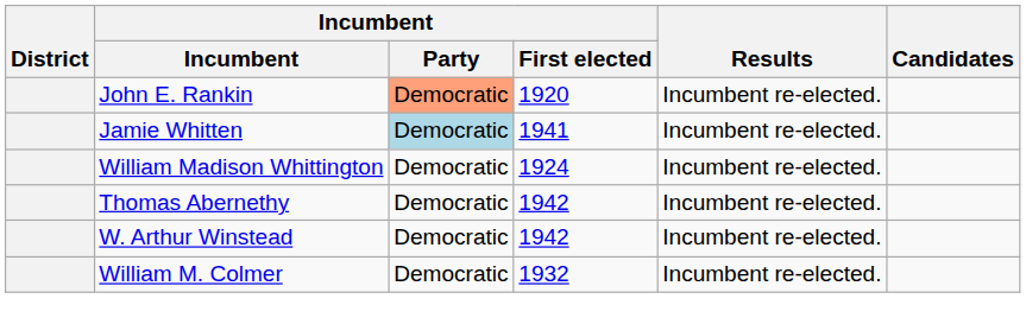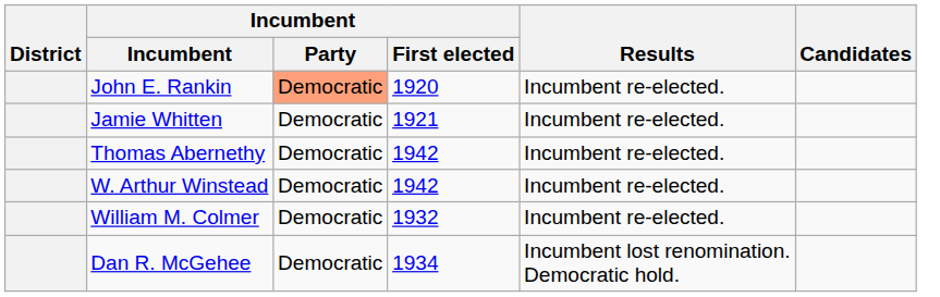Jamie Whitten | Incumbent / Party: lightblue background -> no background
Jamie Whitten | Incumbent / First elected: 1941 -> 1921
- row: William Madison Whittington | Democratic | 1924 | Incumbent re-elected.
+ row: Dan R. McGehee | Democratic | 1934 | Incumbent lost renomination. Democratic hold.
